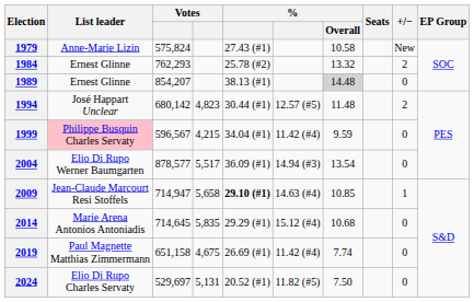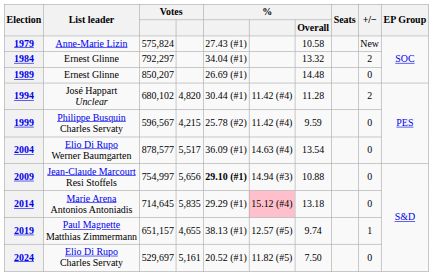1984 | column 3: 762,293 -> 792,297
1984 | column 5: 25.78 (#2) -> 34.04 (#1)
1989 | column 3: 854,207 -> 850,207
1989 | column 5: 38.13 (#1) -> 26.69 (#1)
1989 | % / Overall: lightgrey background -> no background
1994 | column 3: 680,142 -> 680,102
1994 | column 4: 4,823 -> 4,820
1994 | column 6: 12.57 (#5) -> 11.42 (#4)
1994 | % / Overall: 11.48 -> 11.28
1999 | List leader: pink background -> no background
1999 | column 5: 34.04 (#1) -> 25.78 (#2)
2004 | column 6: 14.94 (#3) -> 14.63 (#4)
2009 | column 3: 714,947 -> 754,997
2009 | column 4: 5,658 -> 5,656
2009 | column 6: 14.63 (#4) -> 14.94 (#3)
2009 | % / Overall: 10.85 -> 10.88
2009 | +/−: 1 -> 0
2014 | column 6: no background -> pink background
2014 | % / Overall: 10.68 -> 13.18
2019 | column 3: 651,158 -> 651,157
2019 | column 4: 4,675 -> 4,655
2019 | column 5: 26.69 (#1) -> 38.13 (#1)
2019 | column 6: 11.42 (#4) -> 12.57 (#5)
2019 | % / Overall: 7.74 -> 9.74
2019 | +/−: 0 -> 1
2024 | column 4: 5,131 -> 5,161
